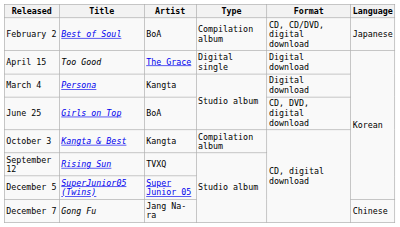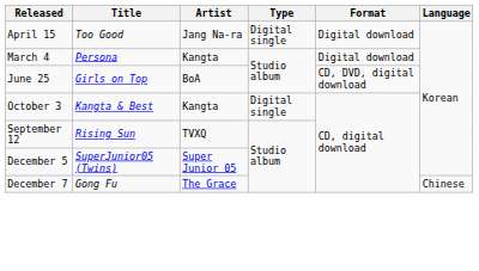- row: February 2 | Best of Soul | BoA | Compilation album | CD, CD/DVD, digital download | Japanese
April 15 | Artist: The Grace -> Jang Na-ra
October 3 | Type: Compilation album -> Digital single
December 7 | Artist: Jang Na-ra -> The Grace
